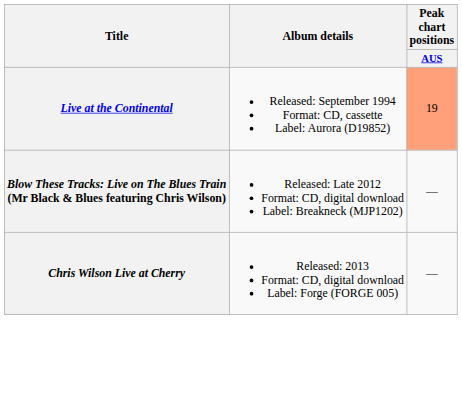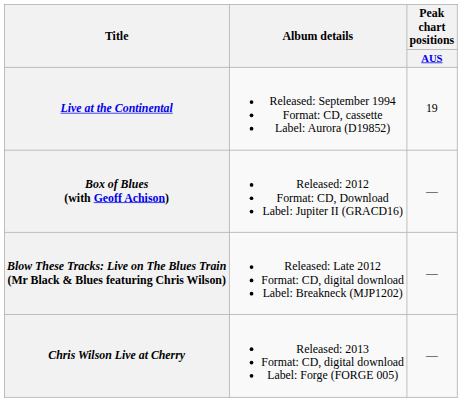Live at the Continental | Peak chart positions / AUS: lightsalmon background -> no background
+ row: Box of Blues (with Geoff Achison) | Released: 2012 Format: CD, Download Label: Jupiter II (GRACD16) | —
